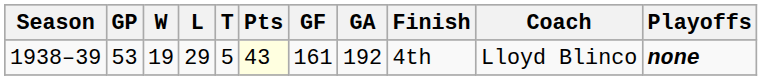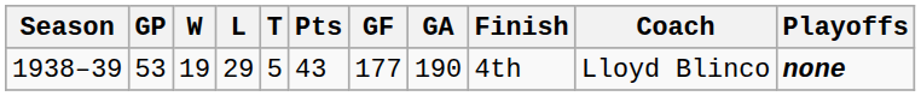1938–39 | Pts: lightyellow background -> no background
1938–39 | GF: 161 -> 177
1938–39 | GA: 192 -> 190
